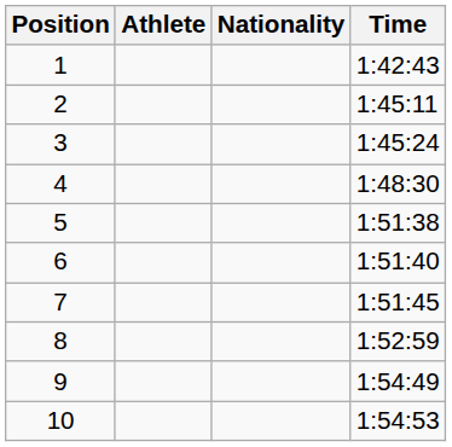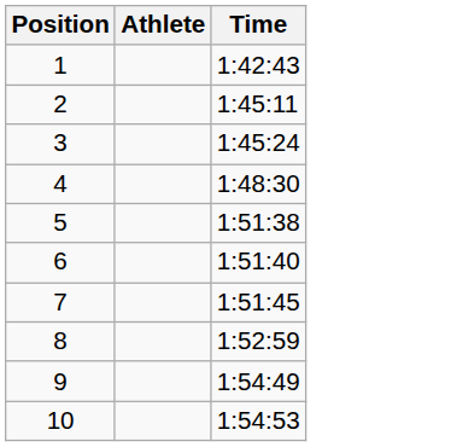- column: Nationality
